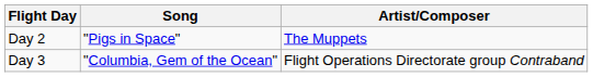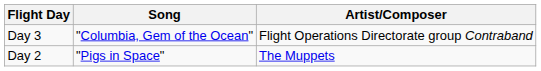rows swapped: Day 2 <-> Day 3
